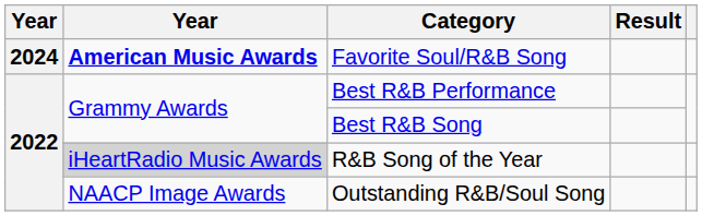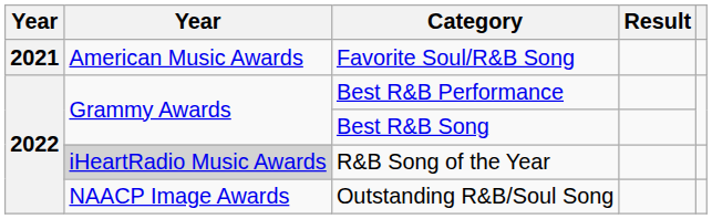Favorite Soul/R&B Song | column 1: 2024 -> 2021
Favorite Soul/R&B Song | column 2: bold -> normal
